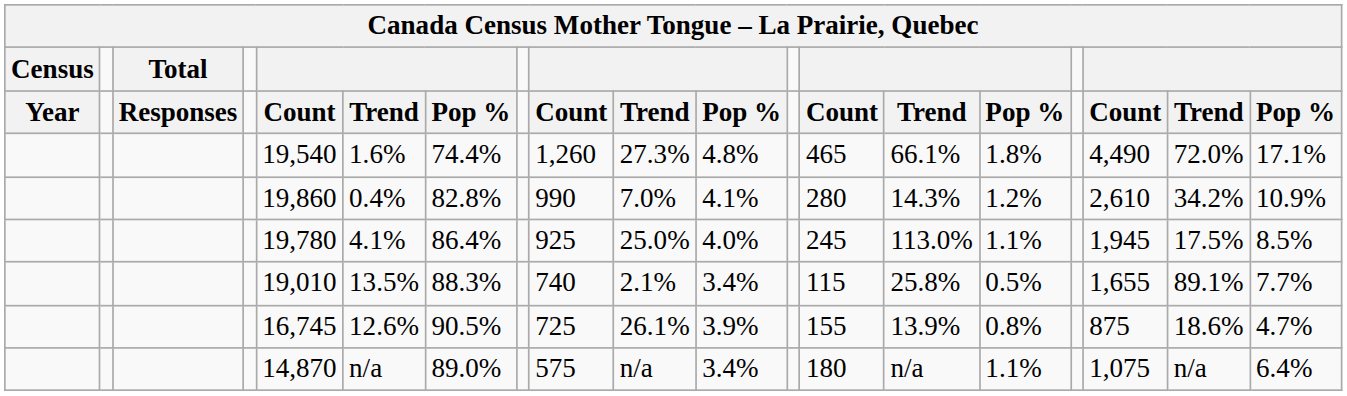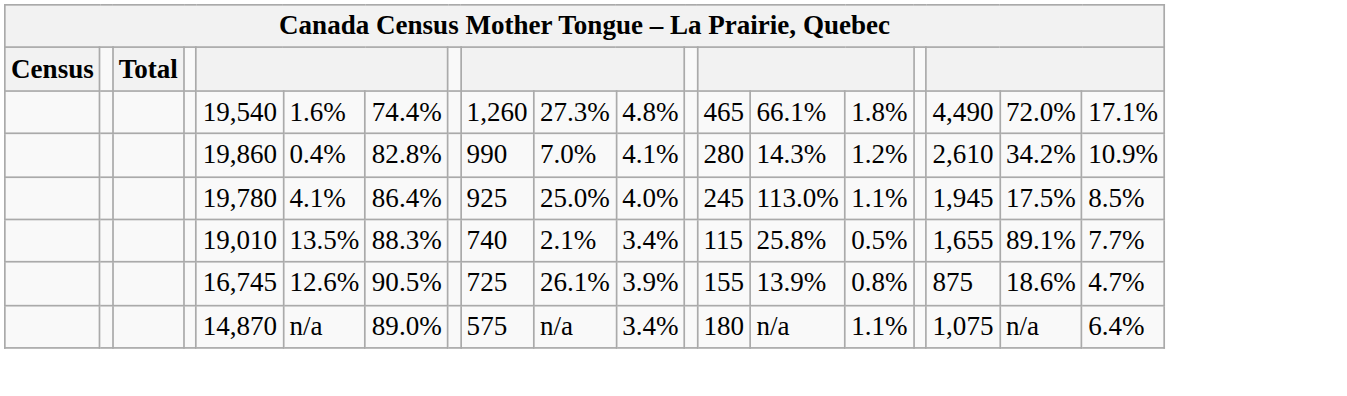- row: Year | Responses | Count | Trend | Pop % | Count | Trend | Pop % | Count | Trend | Pop % | Count | Trend | Pop %
